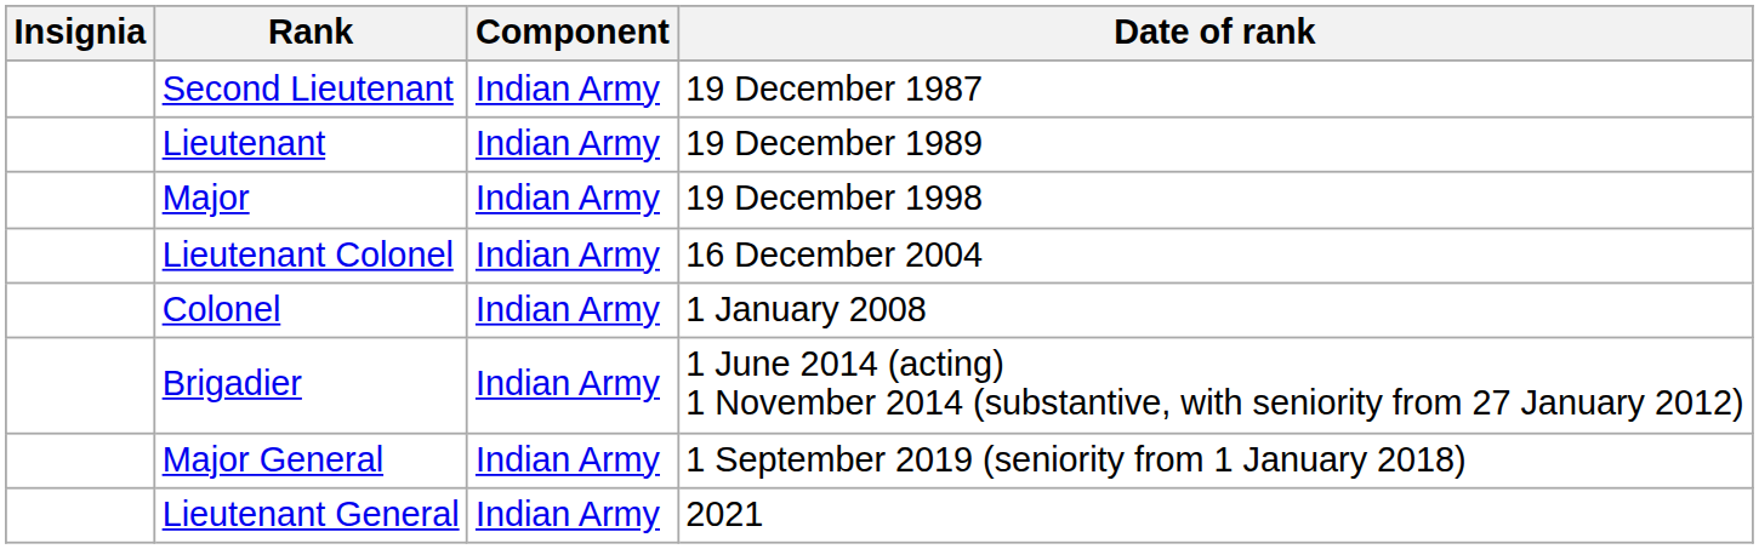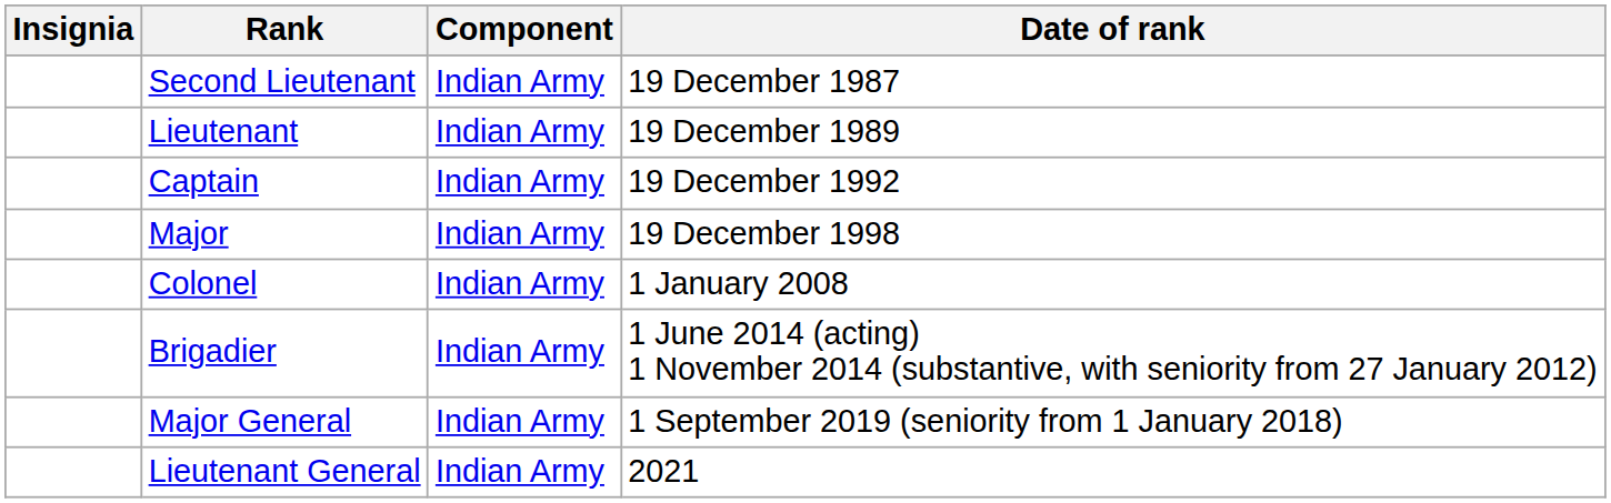+ row: Captain | Indian Army | 19 December 1992
- row: Lieutenant Colonel | Indian Army | 16 December 2004
